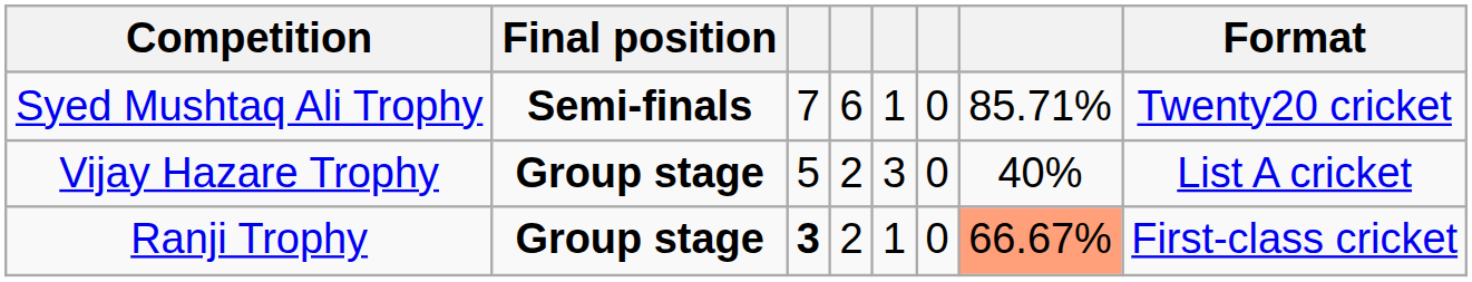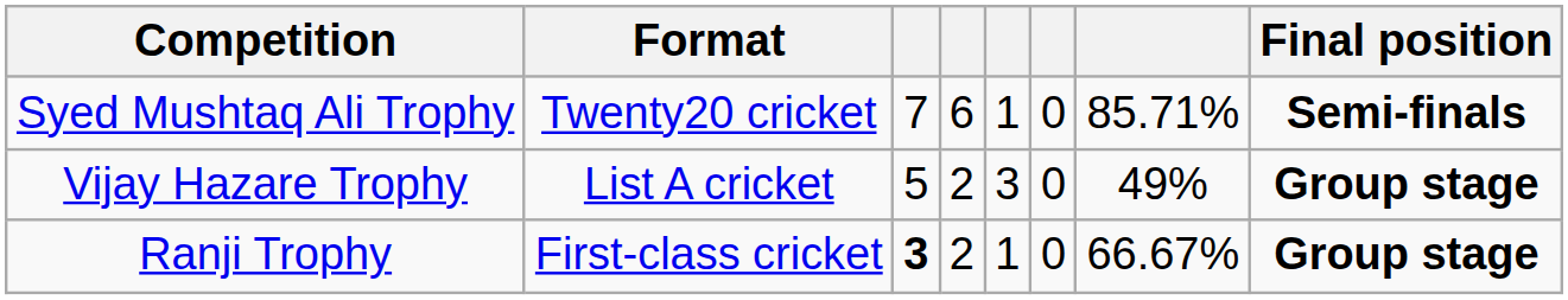columns swapped: Format <-> Final position
Vijay Hazare Trophy | column 7: 40% -> 49%
Ranji Trophy | column 7: lightsalmon background -> no background
